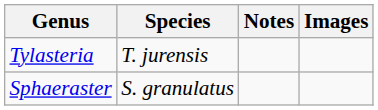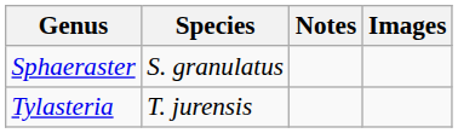rows swapped: Sphaeraster <-> Tylasteria
